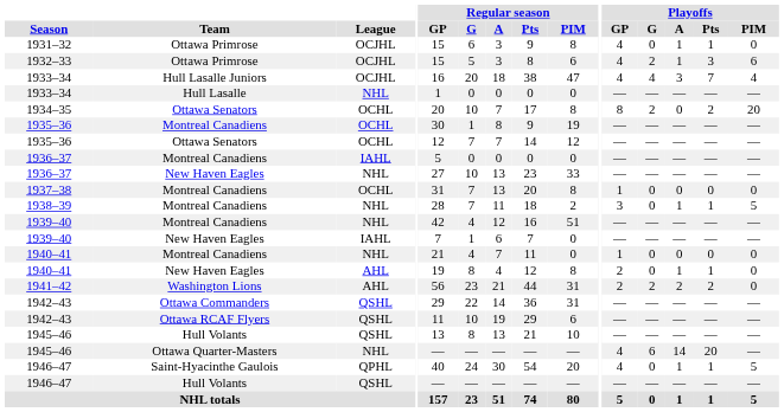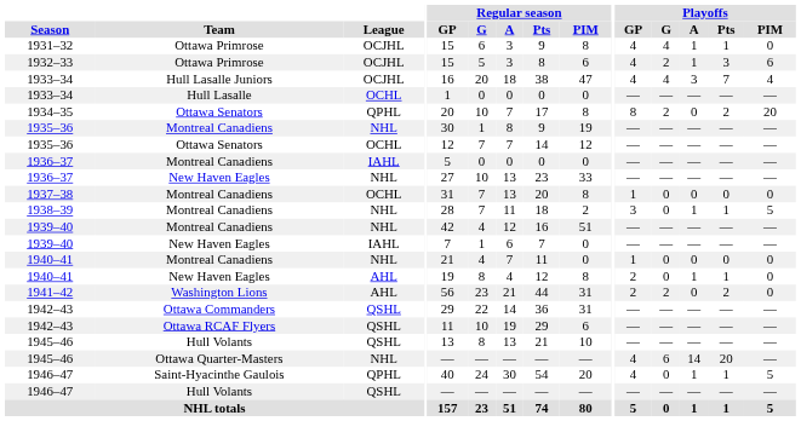1931–32 | Playoffs / G: 0 -> 4
1933–34 / Hull Lasalle | League: NHL -> OCHL
1934–35 | League: OCHL -> QPHL
1935–36 / Montreal Canadiens | League: OCHL -> NHL
1941–42 | Playoffs / A: 2 -> 0
